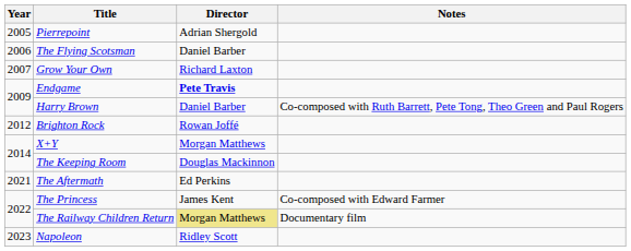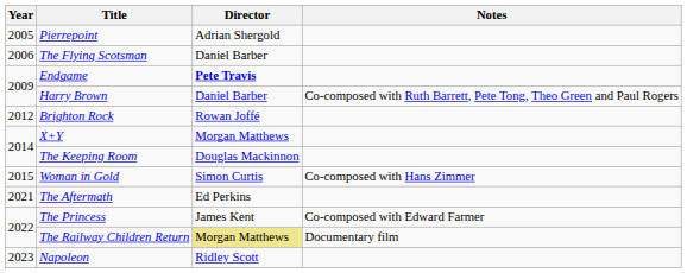- row: 2007 | Grow Your Own | Richard Laxton
+ row: 2015 | Woman in Gold | Simon Curtis | Co-composed with Hans Zimmer
